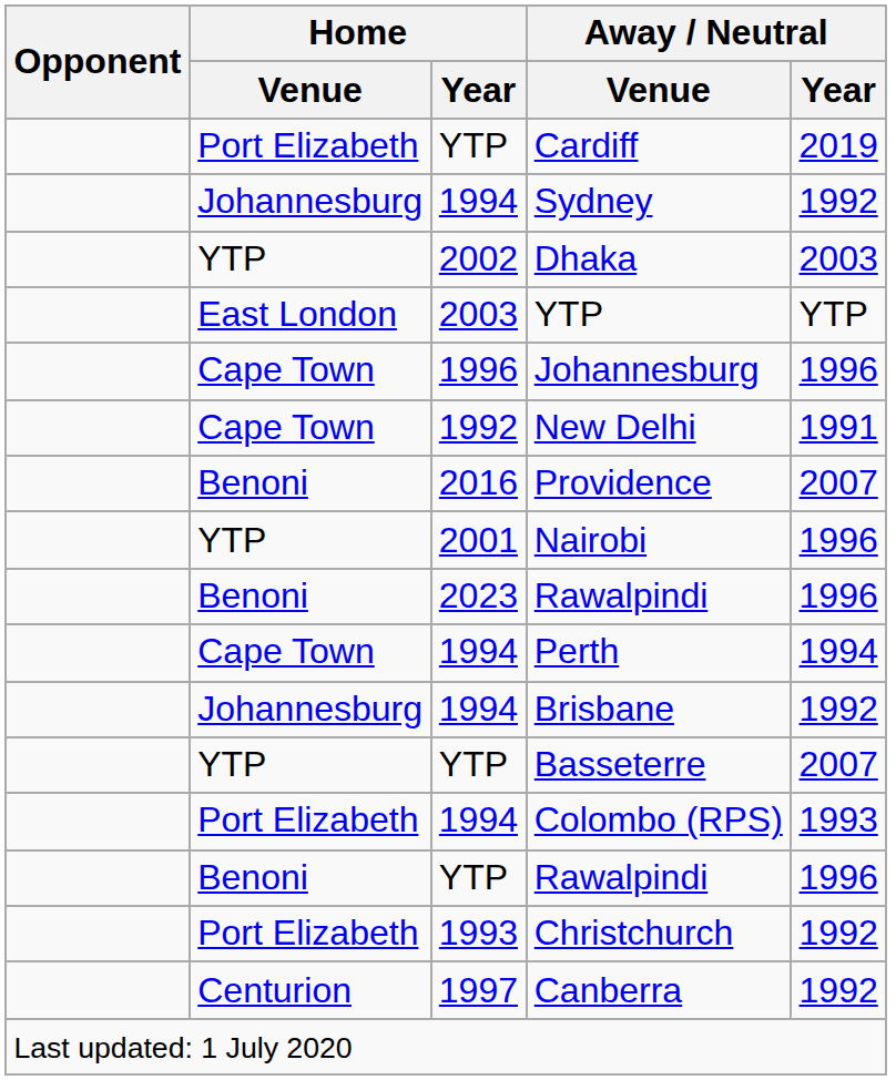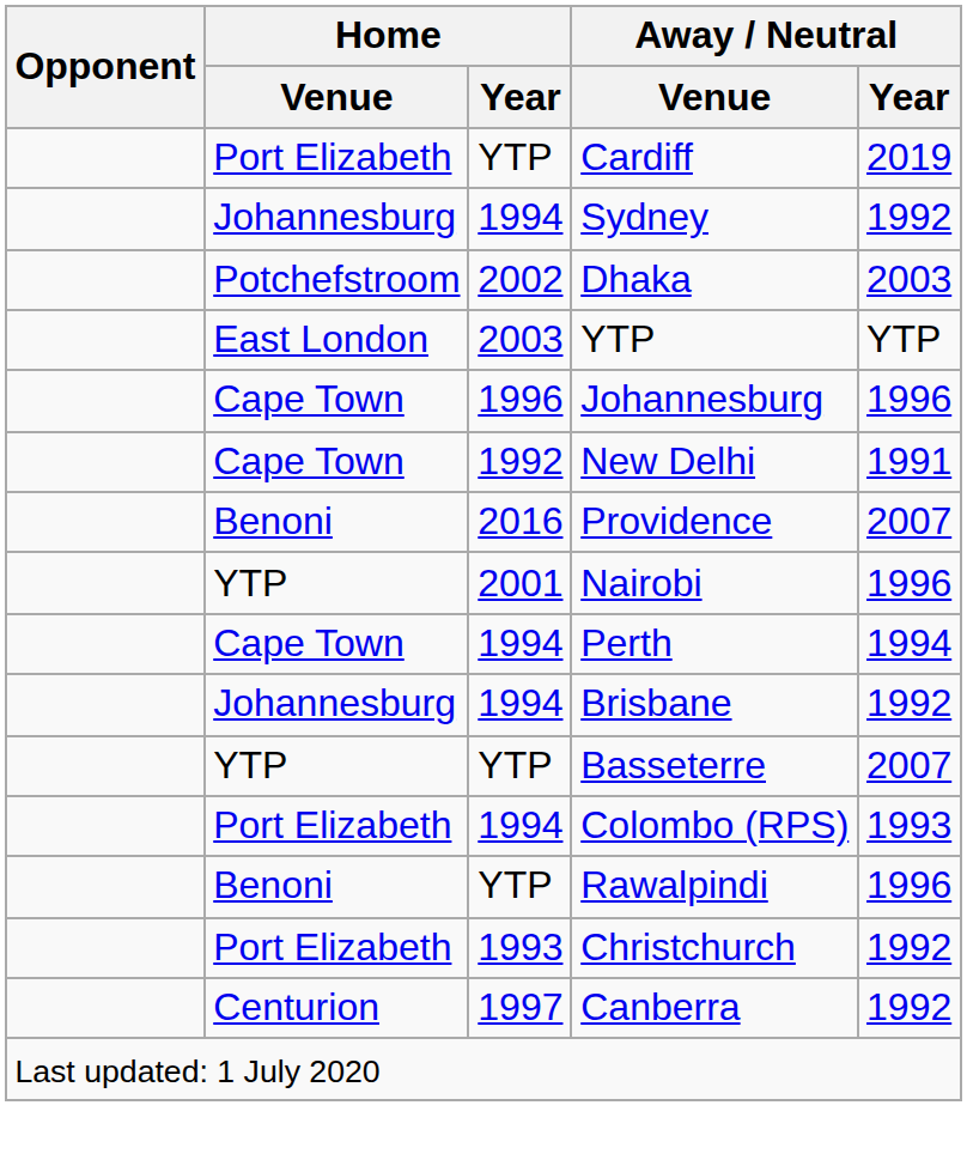Dhaka | Home / Venue: YTP -> Potchefstroom
- row: Benoni | 2023 | Rawalpindi | 1996
